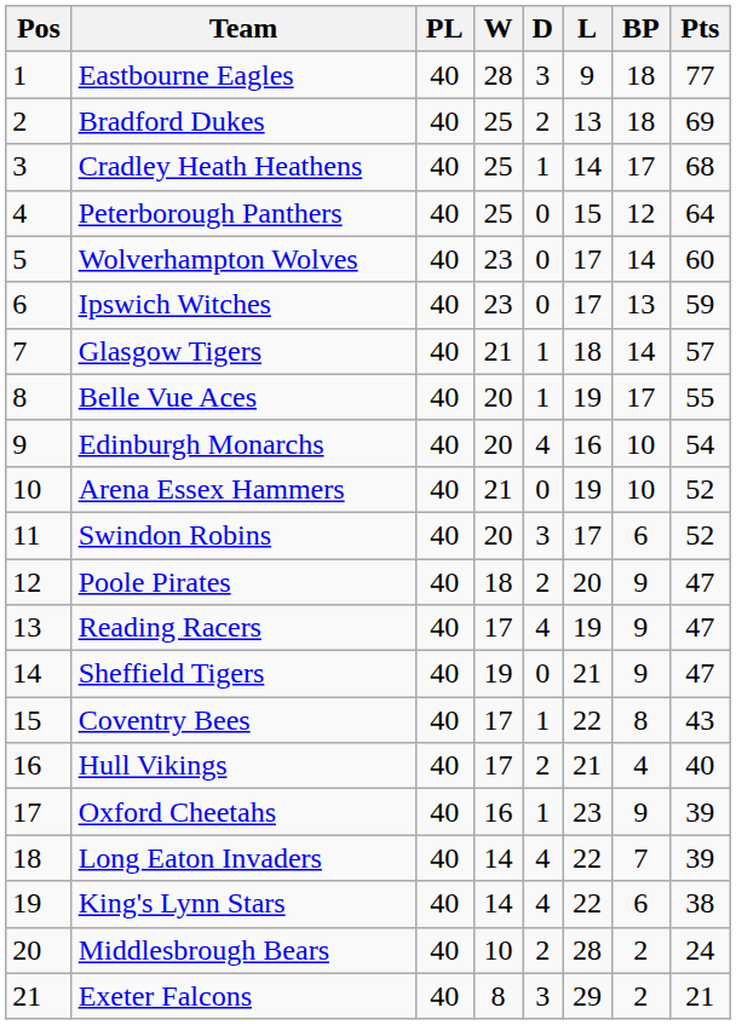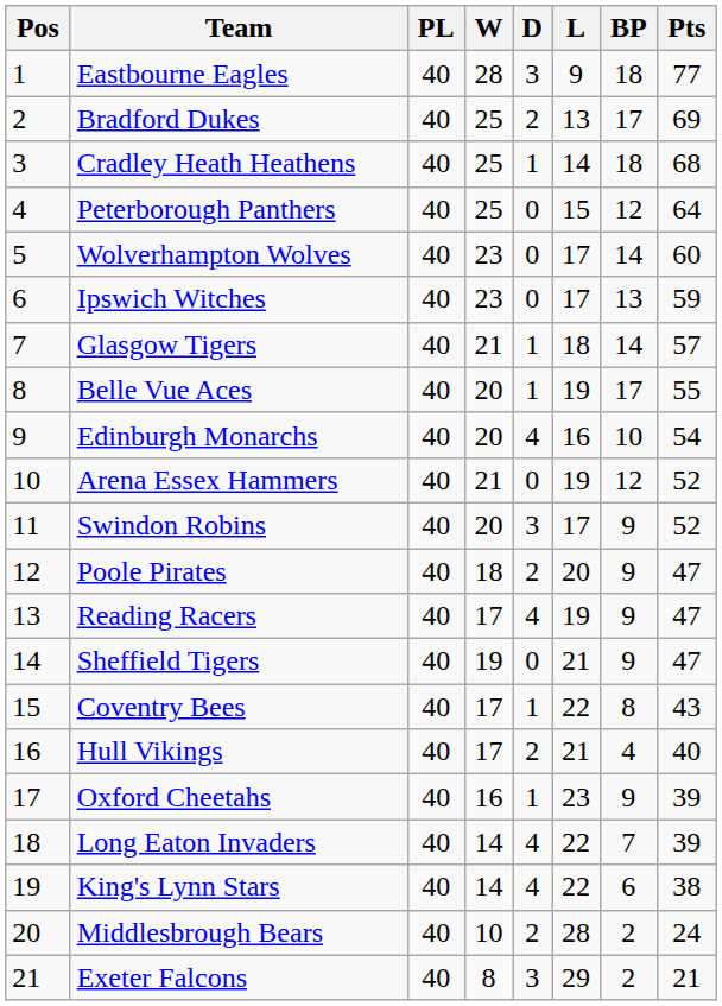Bradford Dukes | BP: 18 -> 17
Cradley Heath Heathens | BP: 17 -> 18
Arena Essex Hammers | BP: 10 -> 12
Swindon Robins | BP: 6 -> 9
